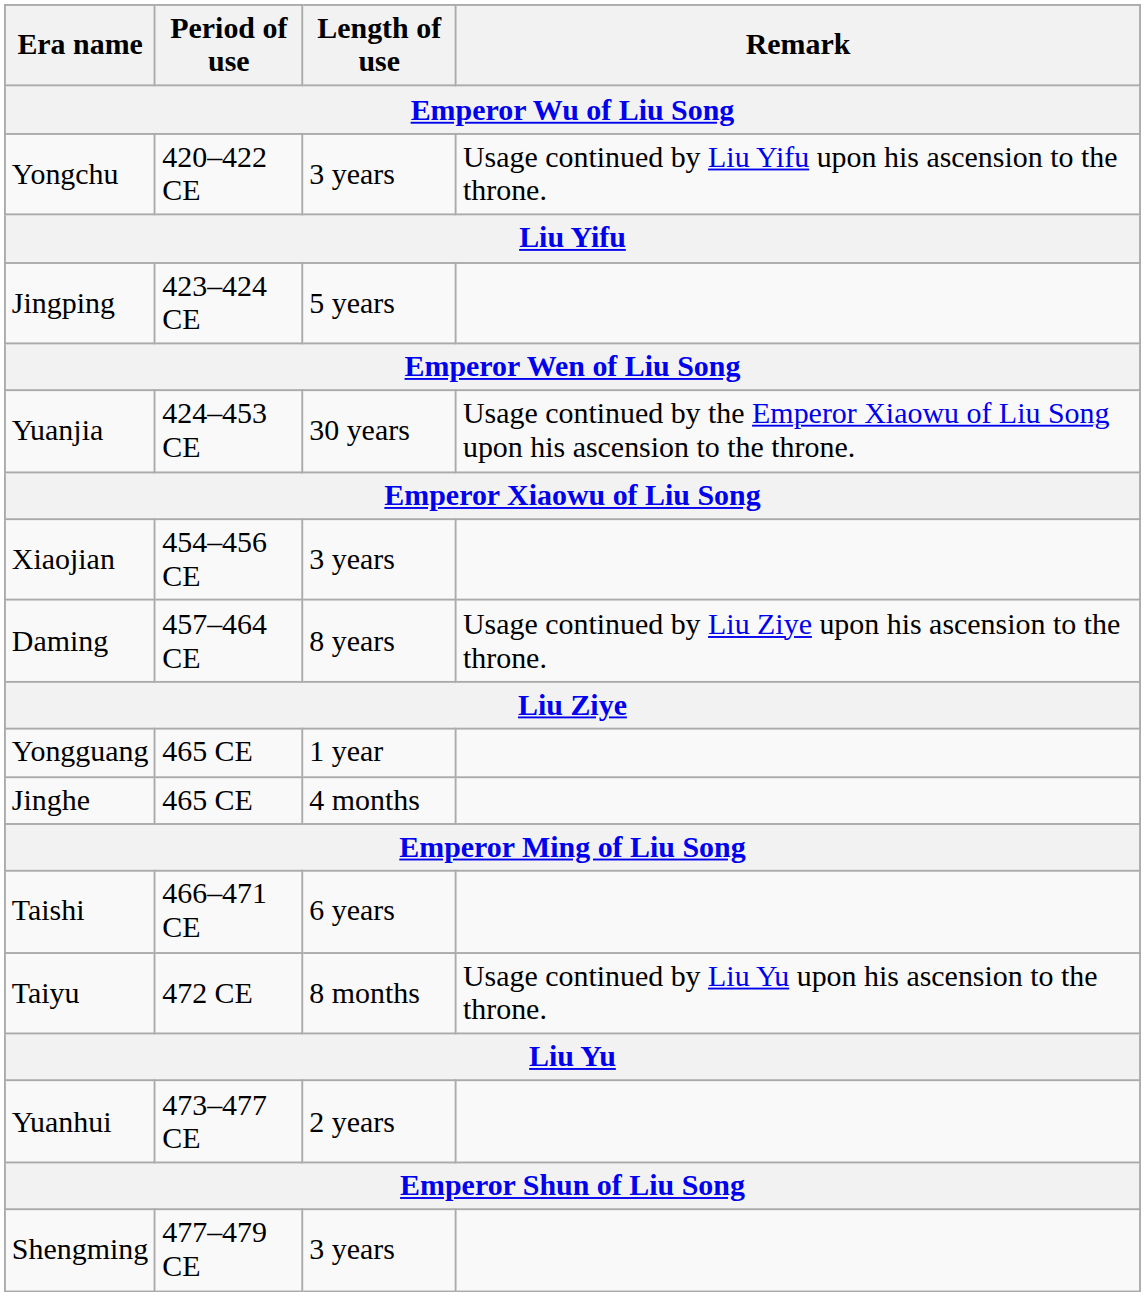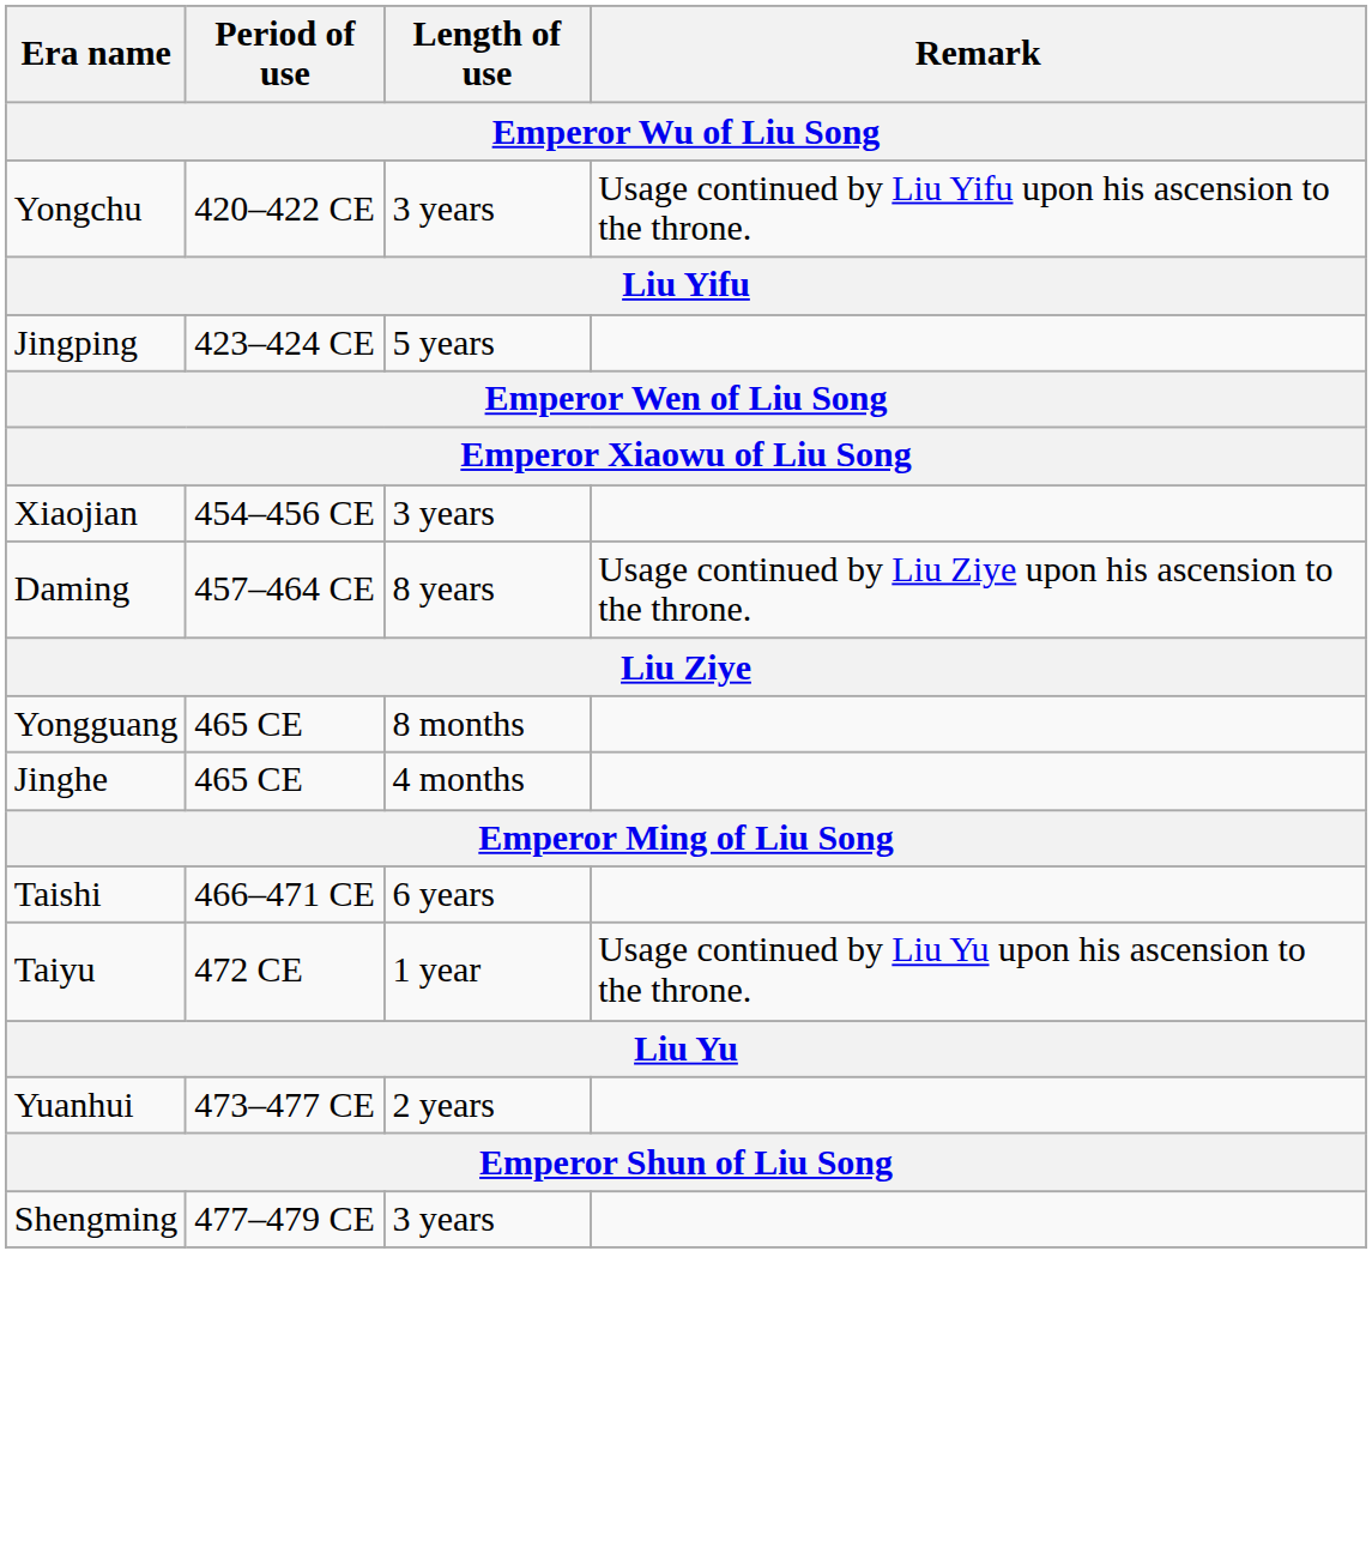- row: Yuanjia | 424–453 CE | 30 years | Usage continued by the Emperor Xiaowu of Liu Song upon his ascension to the throne.
Yongguang | Length of use: 1 year -> 8 months
Taiyu | Length of use: 8 months -> 1 year
